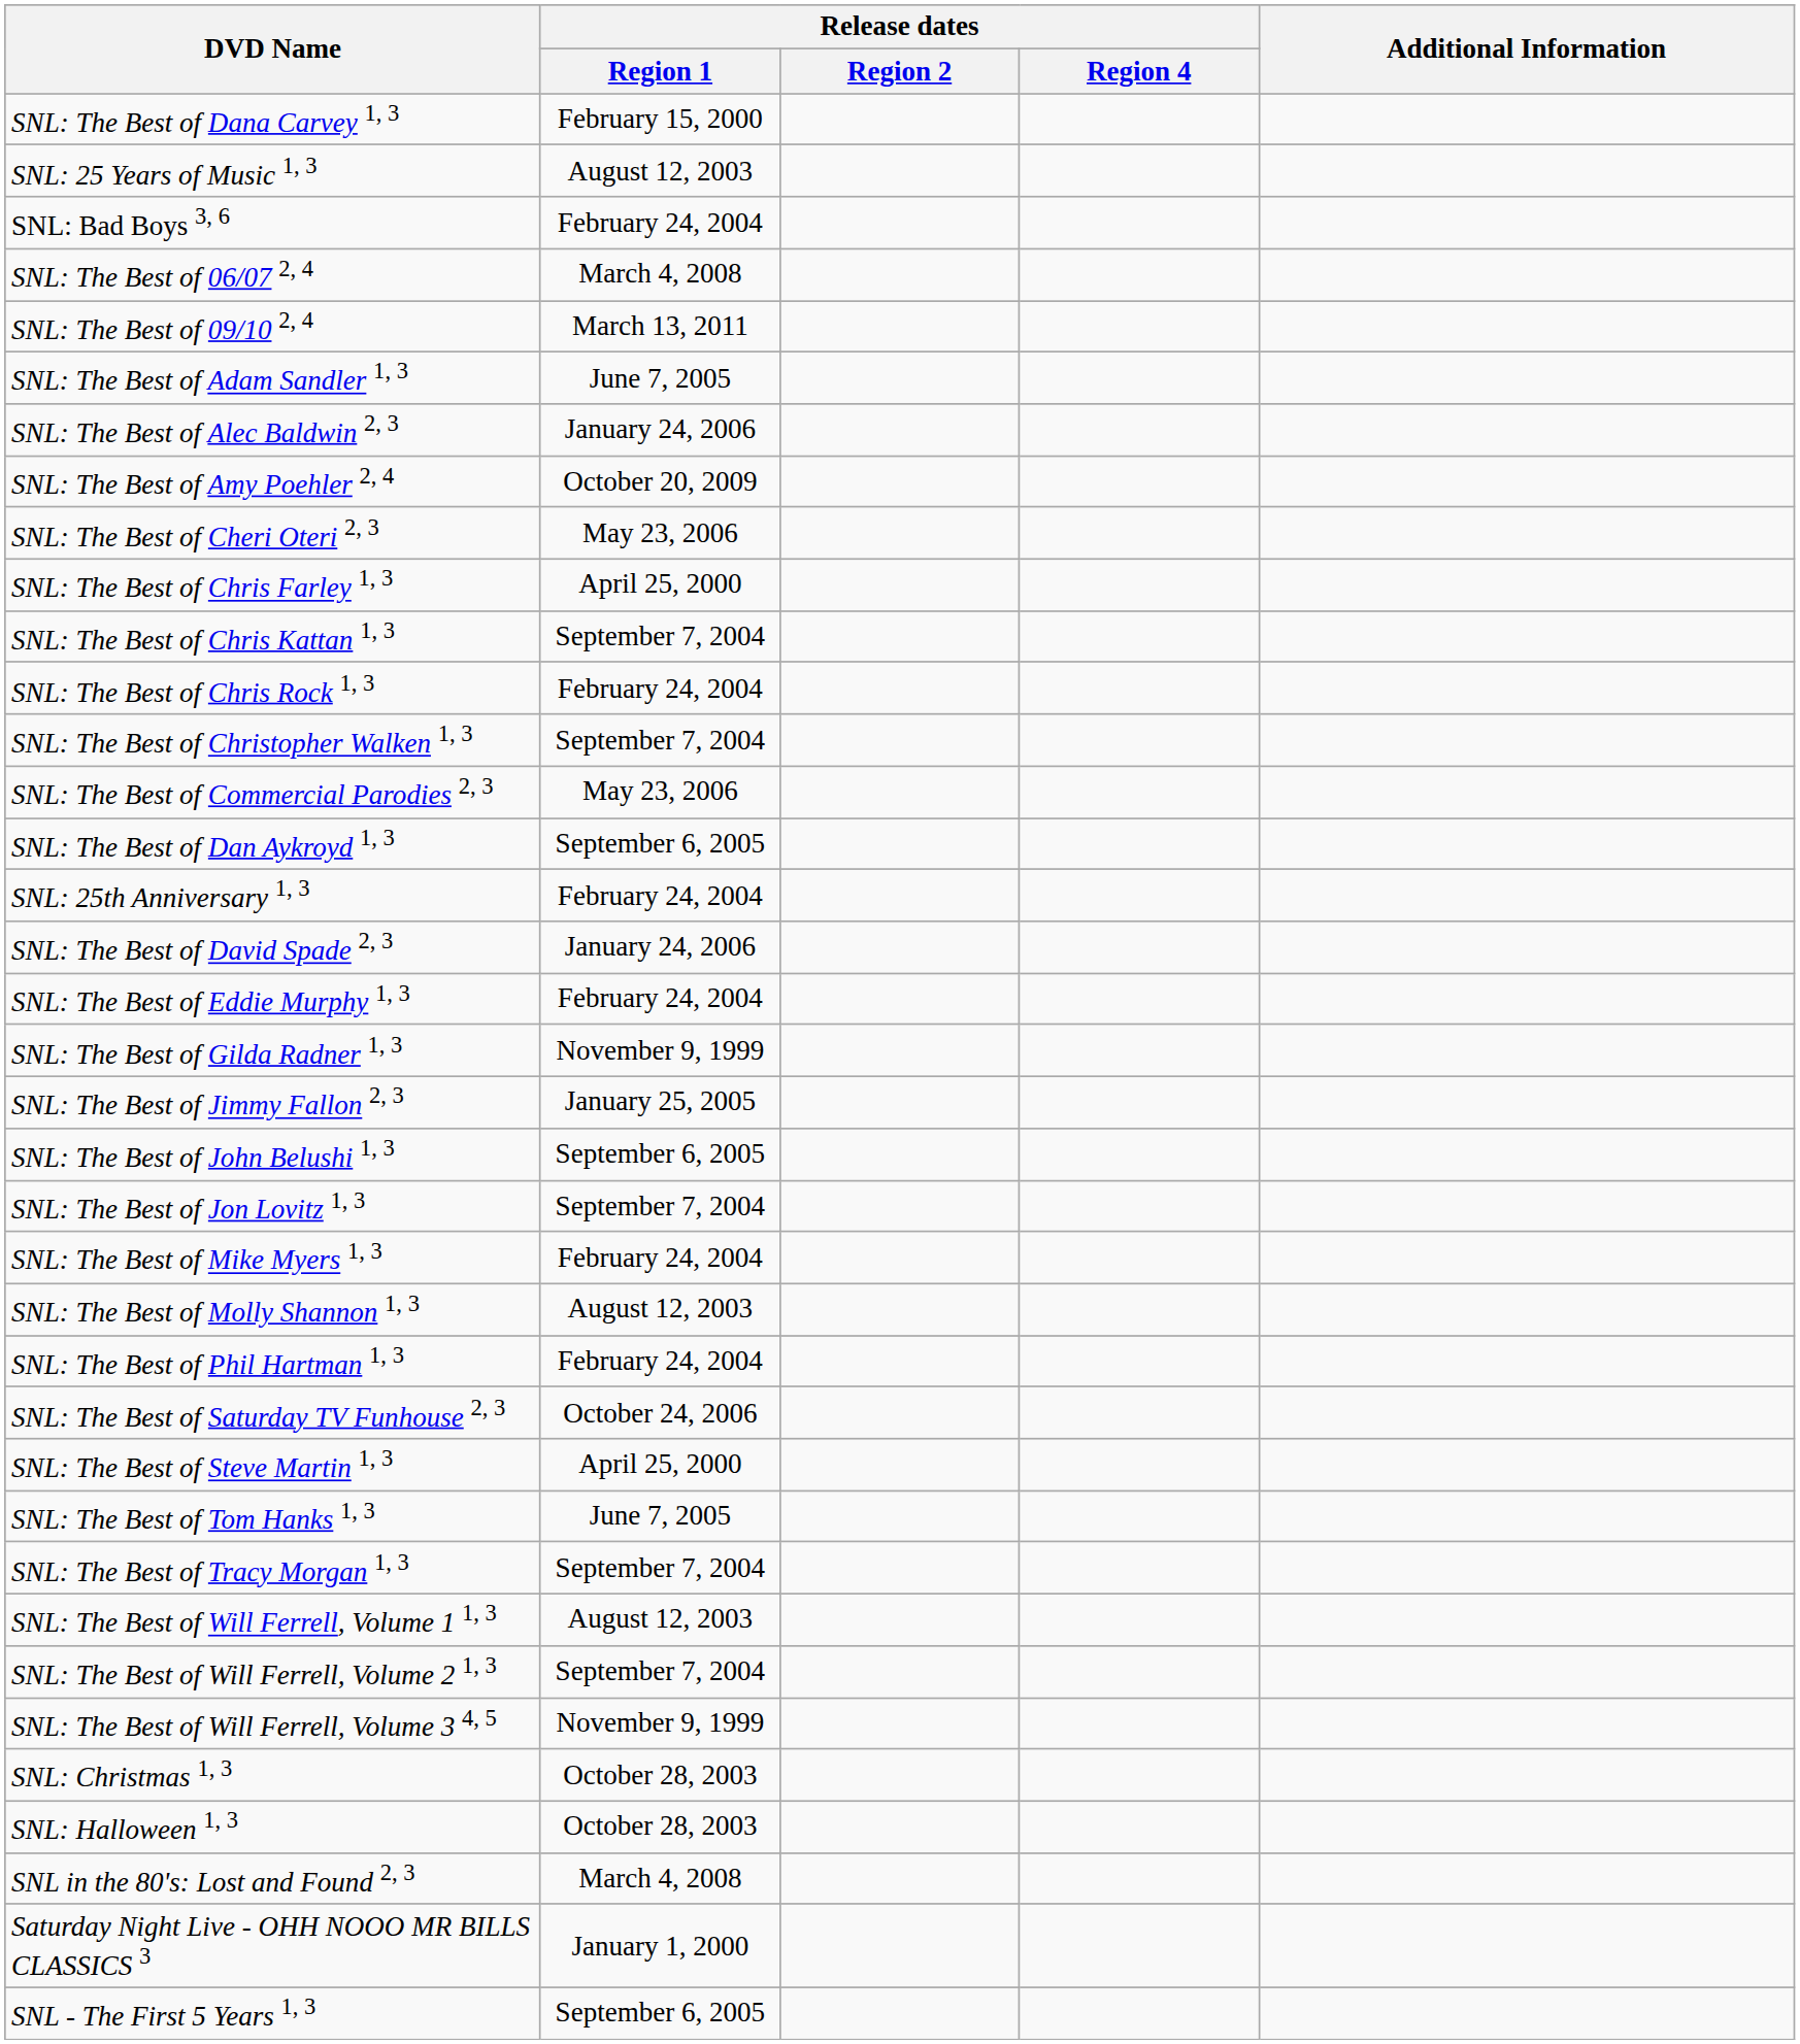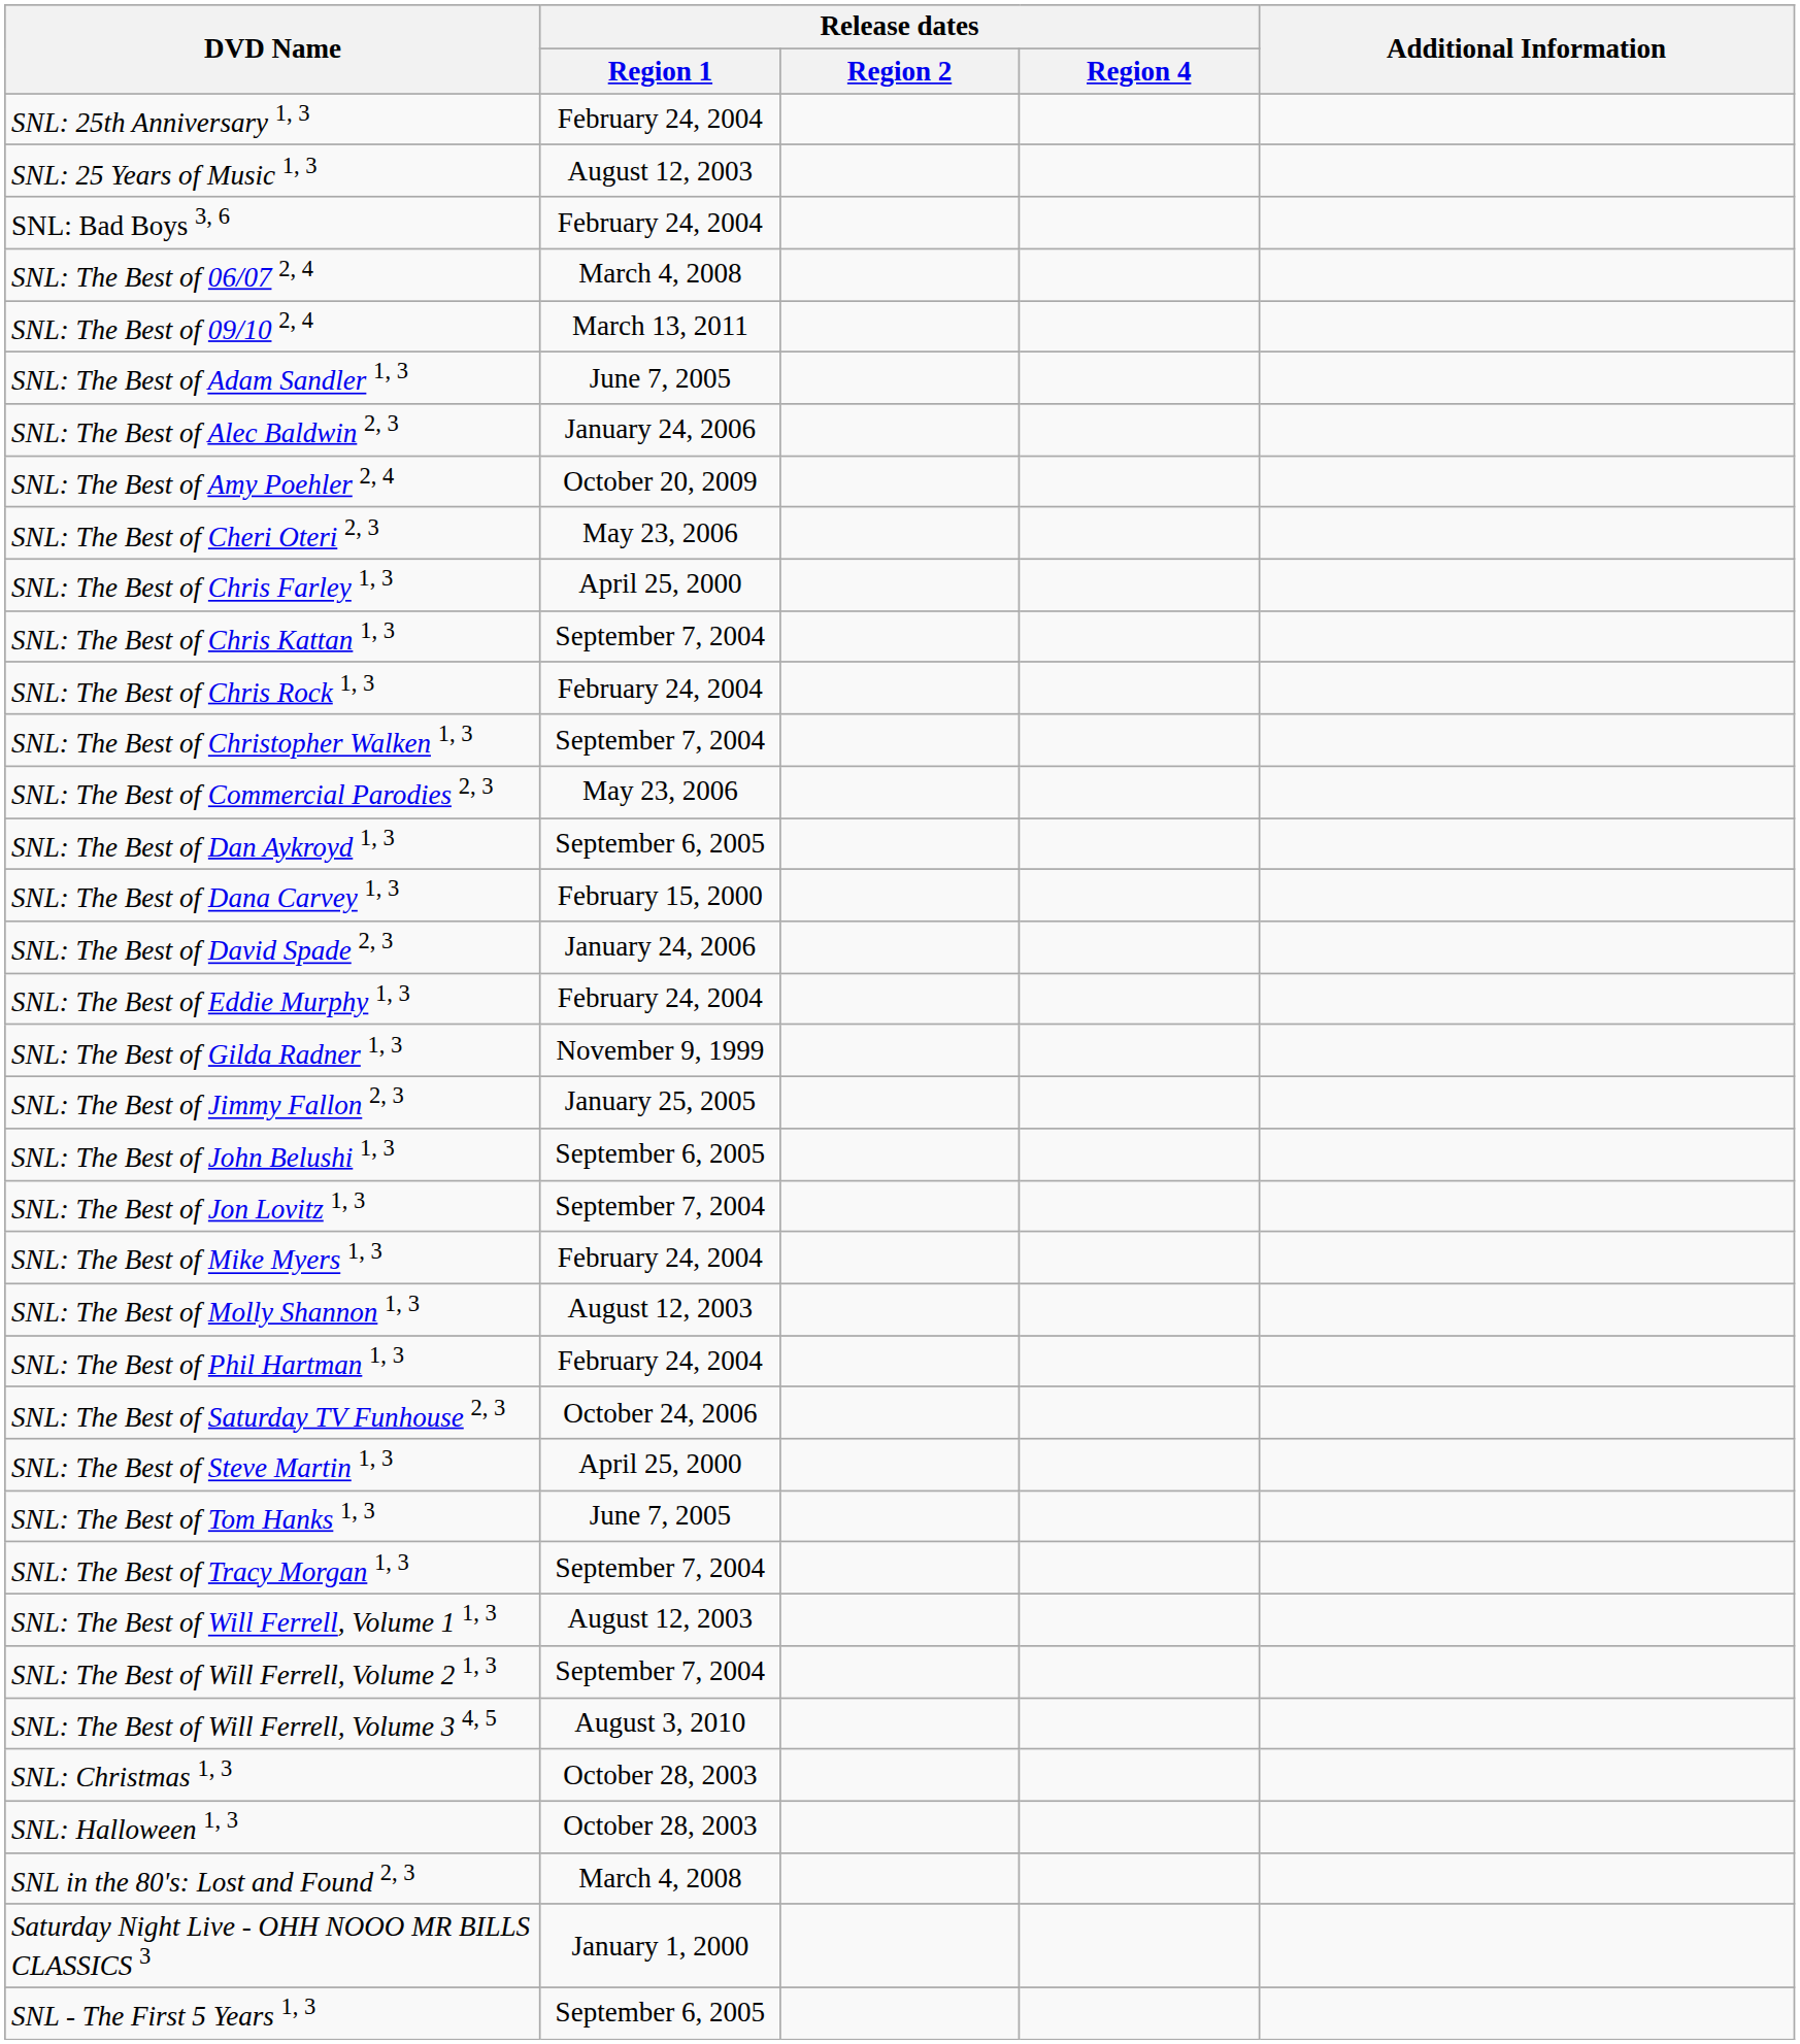rows swapped: SNL: 25th Anniversary 1, 3 <-> SNL: The Best of Dana Carvey 1, 3
SNL: The Best of Will Ferrell, Volume 3 4, 5 | Release dates / Region 1: November 9, 1999 -> August 3, 2010
